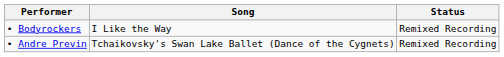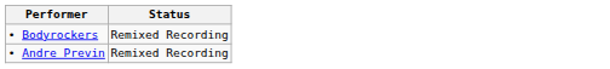- column: Song | I Like the Way | Tchaikovsky's Swan Lake Ballet (Dance of the Cygnets)
